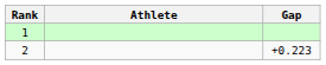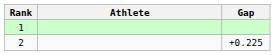2 | Gap: +0.223 -> +0.225
